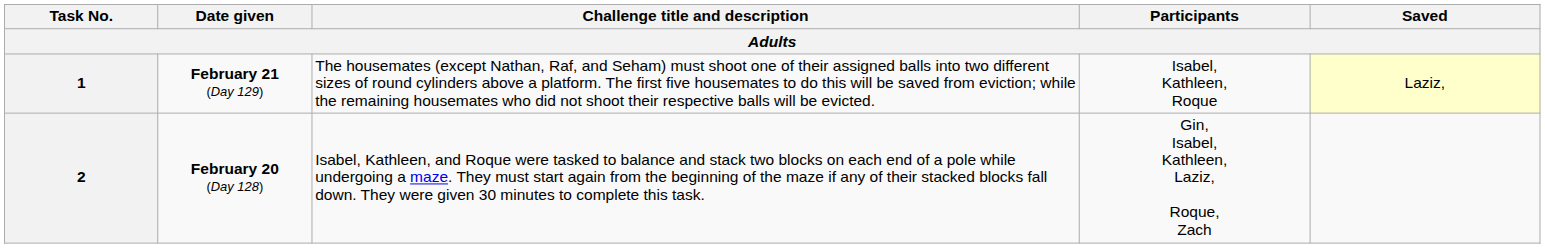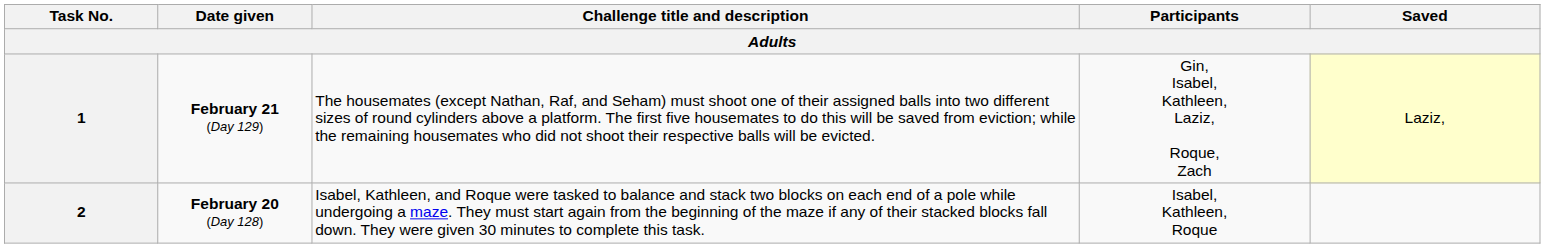1 | Participants: Isabel, Kathleen, Roque -> Gin, Isabel, Kathleen, Laziz, Roque, Zach
2 | Participants: Gin, Isabel, Kathleen, Laziz, Roque, Zach -> Isabel, Kathleen, Roque
